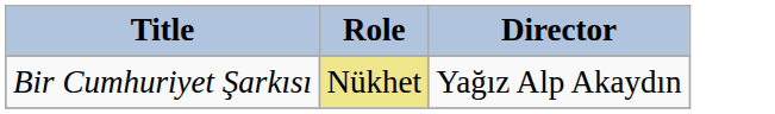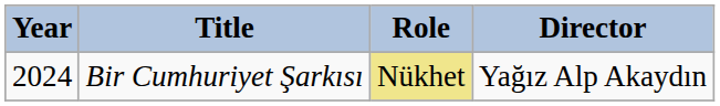+ column: Year | 2024
